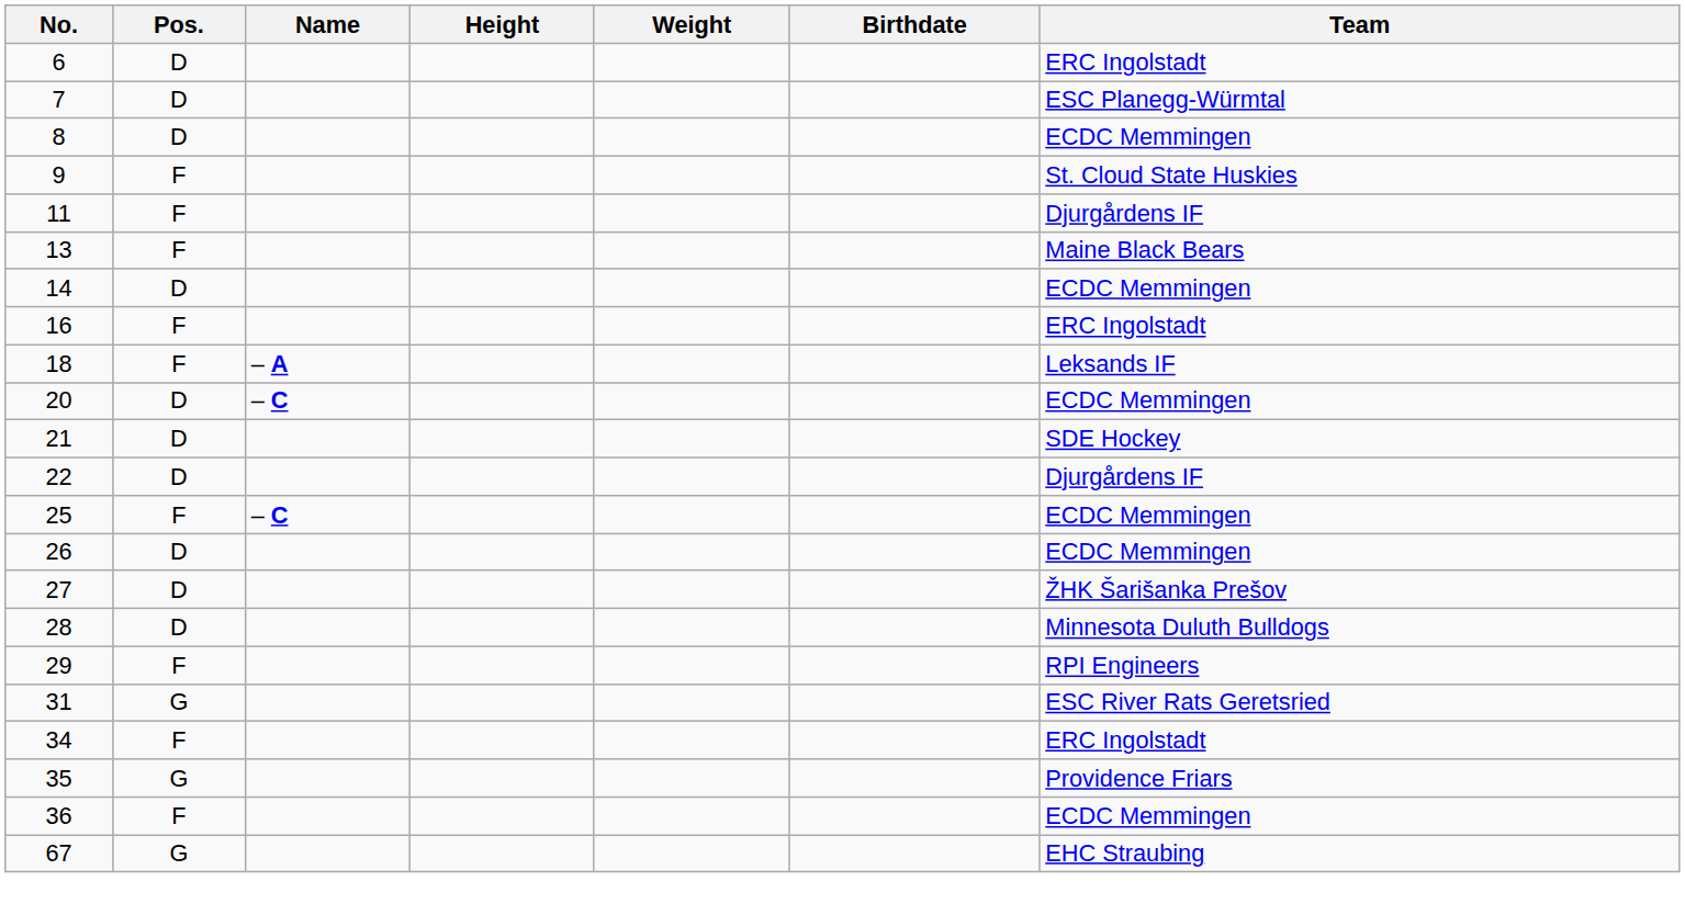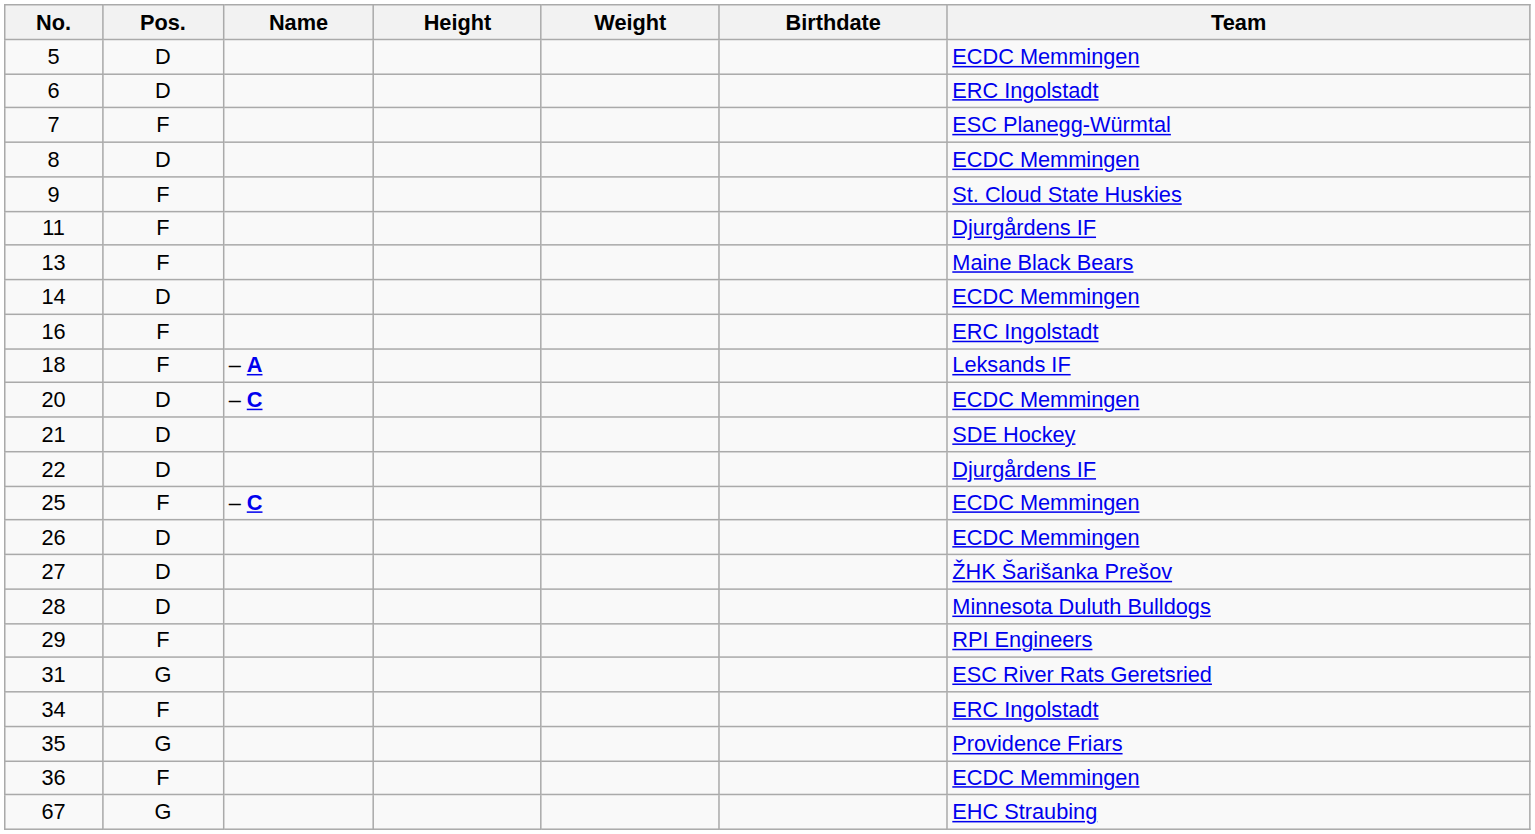+ row: 5 | D | ECDC Memmingen
7 | Pos.: D -> F
